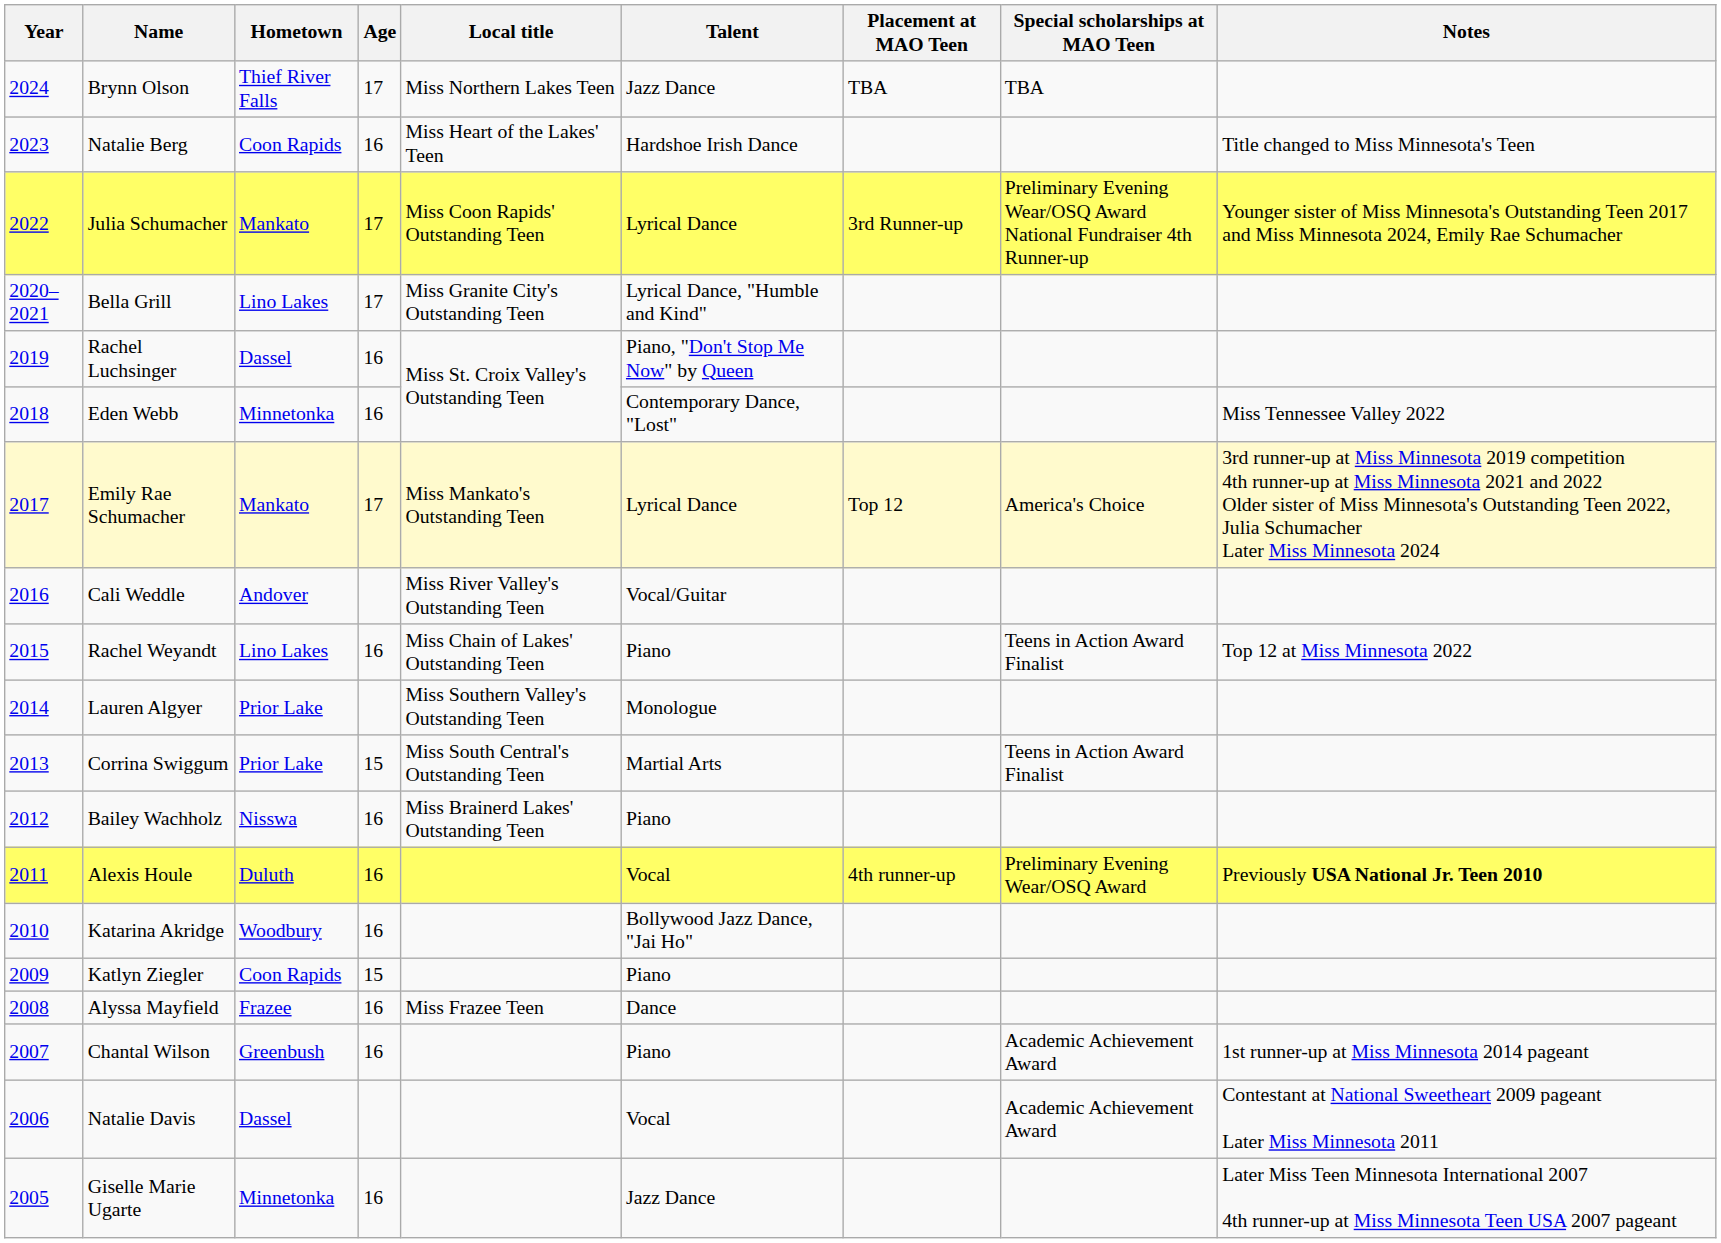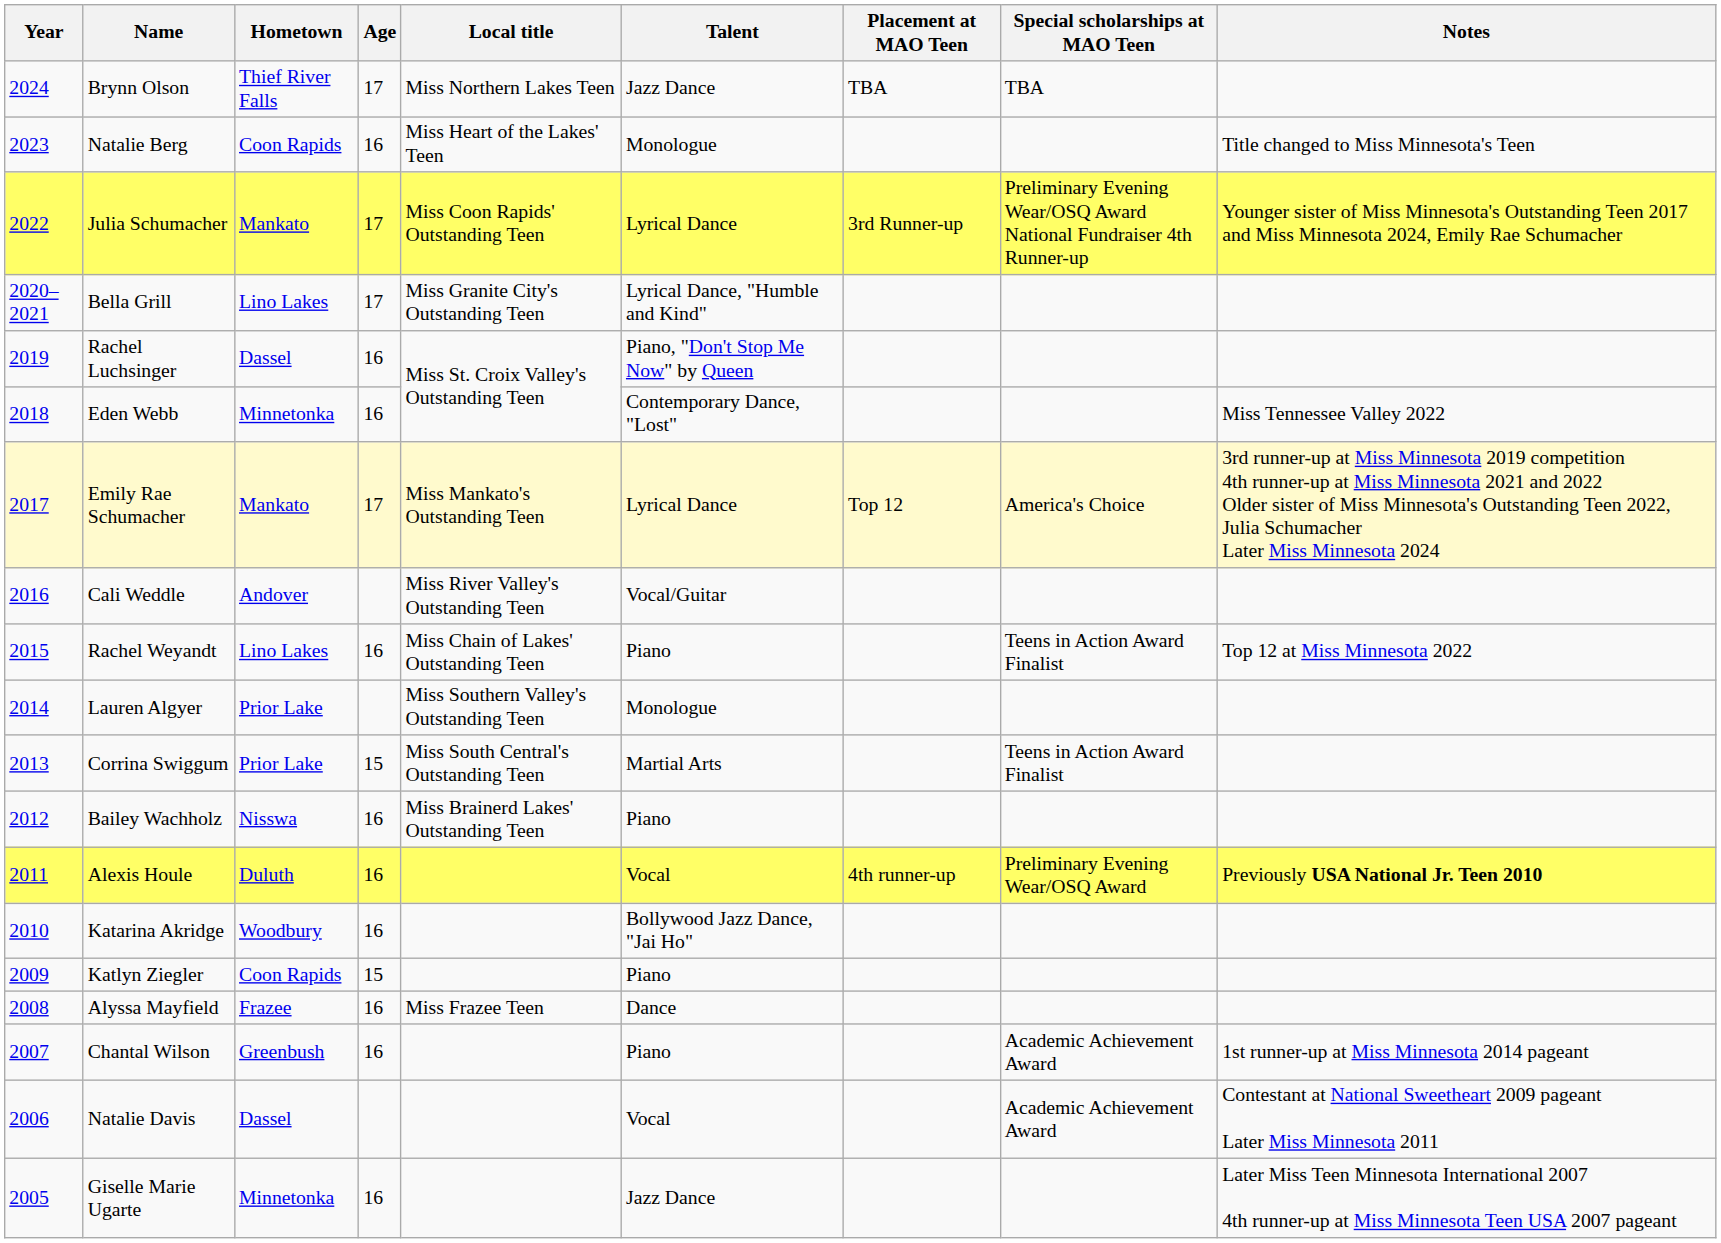Natalie Berg | Talent: Hardshoe Irish Dance -> Monologue
